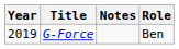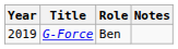columns swapped: Role <-> Notes
